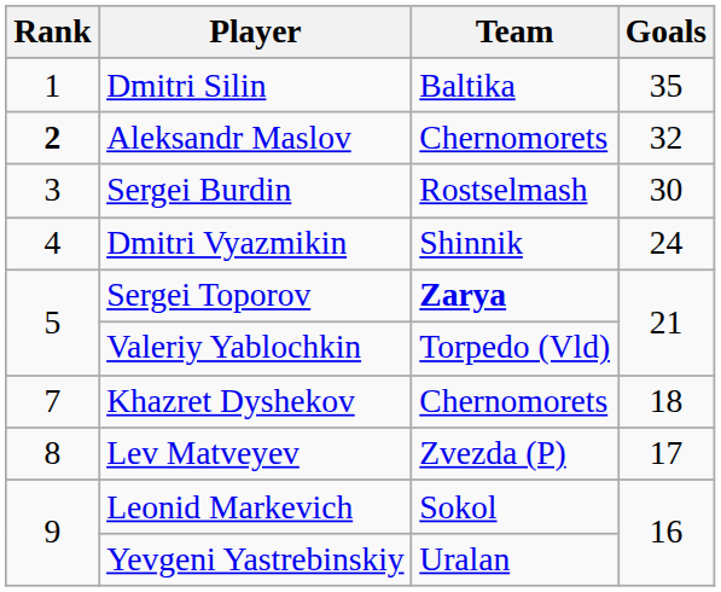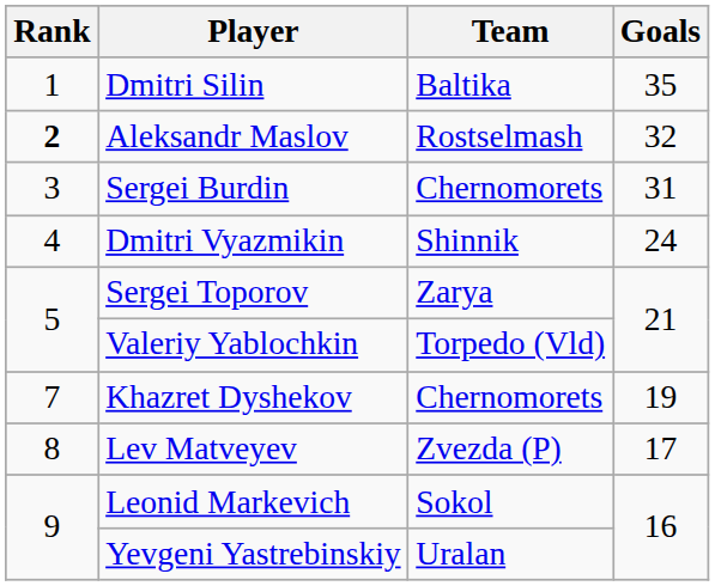Aleksandr Maslov | Team: Chernomorets -> Rostselmash
Sergei Burdin | Team: Rostselmash -> Chernomorets
Sergei Burdin | Goals: 30 -> 31
Sergei Toporov | Team: bold -> normal
Khazret Dyshekov | Goals: 18 -> 19
